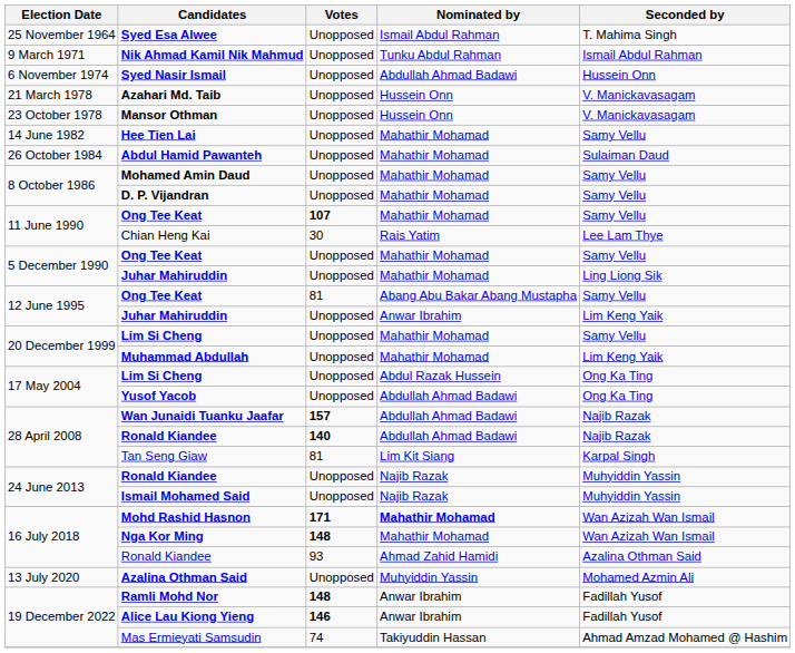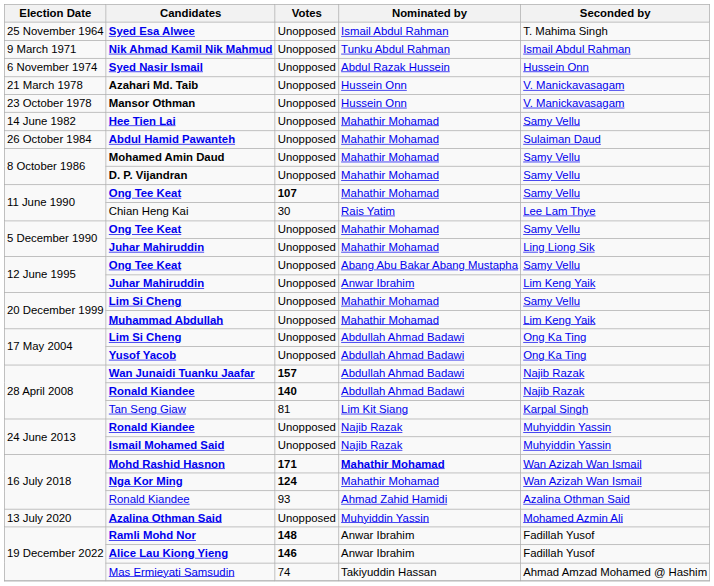Syed Nasir Ismail | Nominated by: Abdullah Ahmad Badawi -> Abdul Razak Hussein
12 June 1995 / Ong Tee Keat | Votes: 81 -> Unopposed
17 May 2004 / Lim Si Cheng | Nominated by: Abdul Razak Hussein -> Abdullah Ahmad Badawi
Nga Kor Ming | Votes: 148 -> 124
